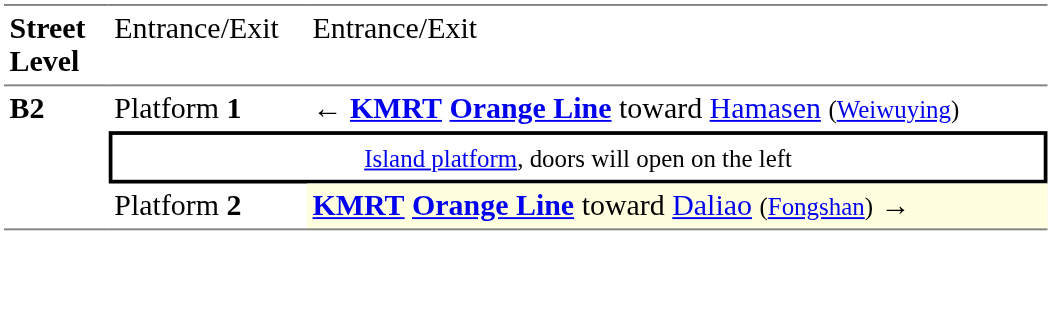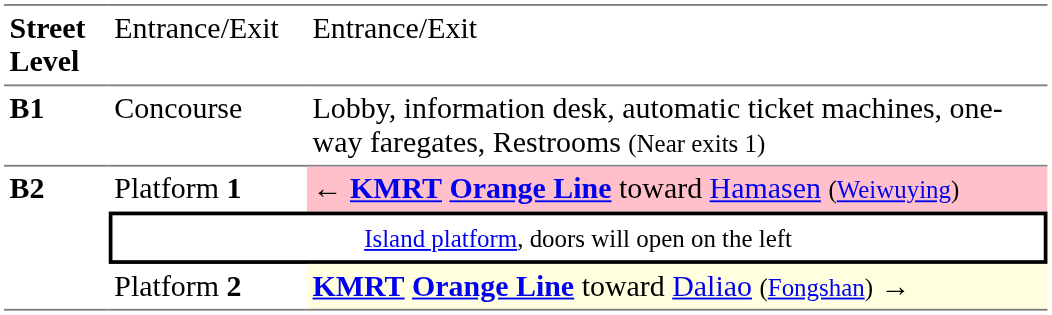+ row: B1 | Concourse | Lobby, information desk, automatic ticket machines, one-way faregates, Restrooms (Near exits 1)
Platform 1 | column 3: no background -> pink background
